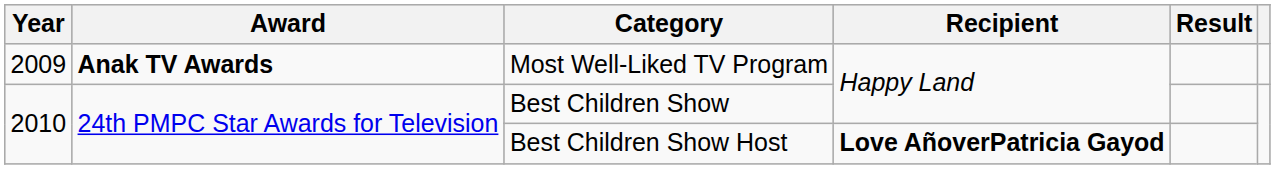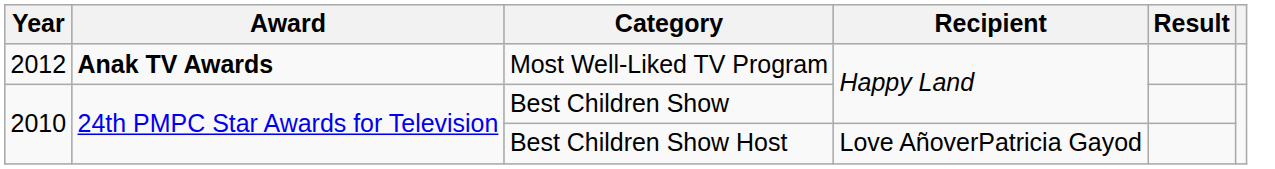Most Well-Liked TV Program | Year: 2009 -> 2012
Best Children Show Host | Recipient: bold -> normal
